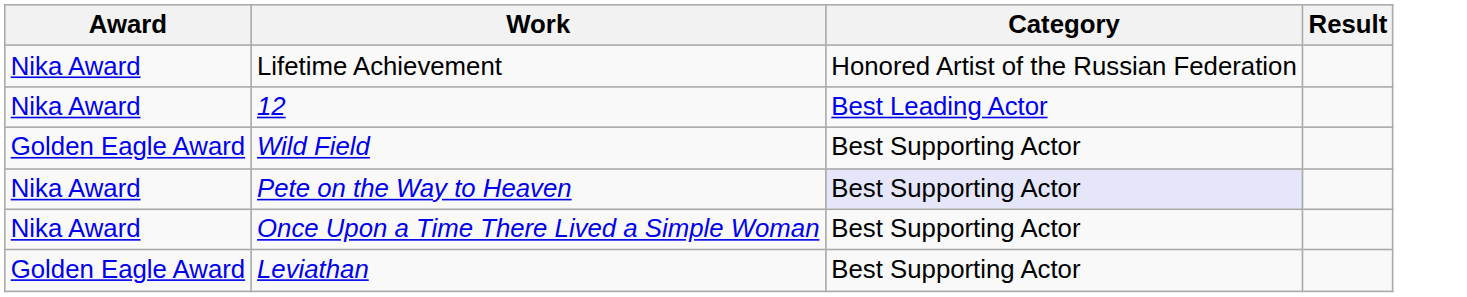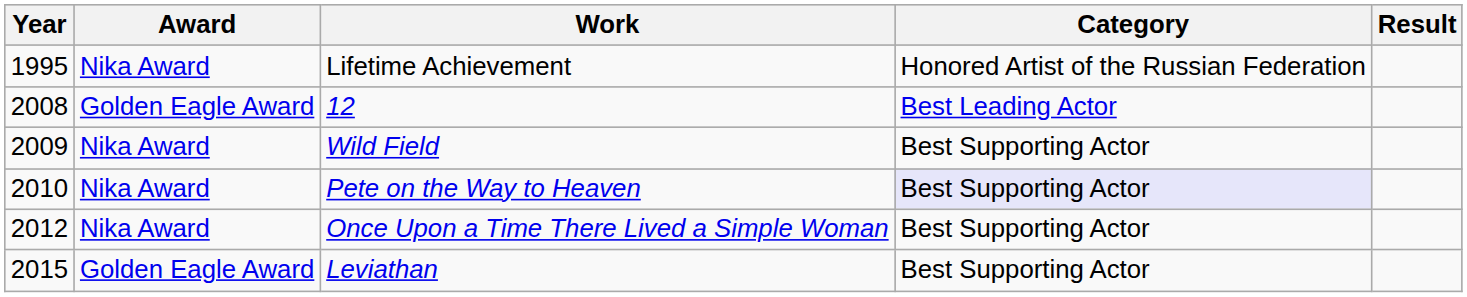+ column: Year | 1995 | 2008 | 2009 | 2010 | 2012 | 2015
12 | Award: Nika Award -> Golden Eagle Award
Wild Field | Award: Golden Eagle Award -> Nika Award
